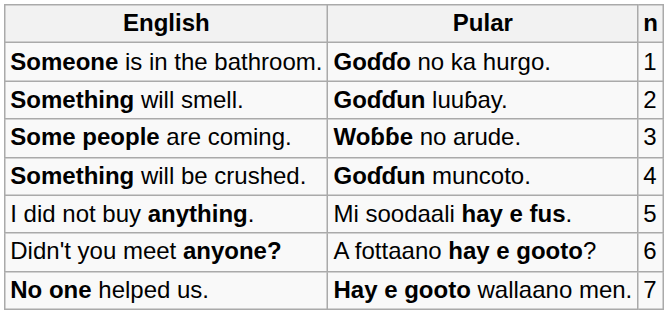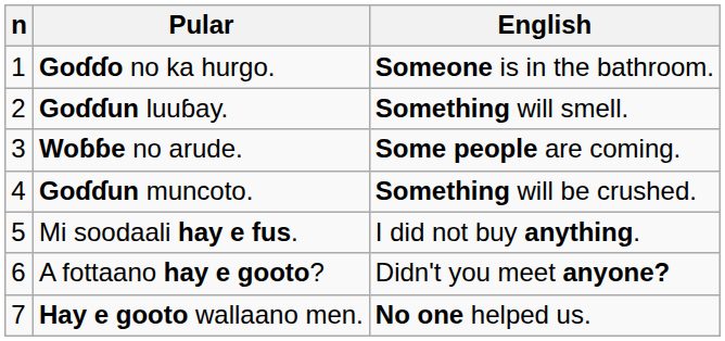columns swapped: n <-> English
